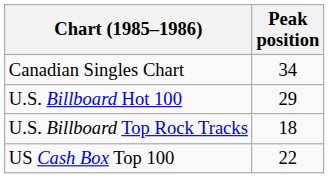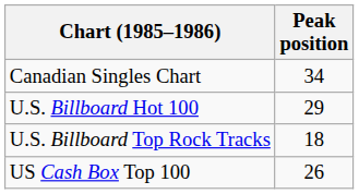US Cash Box Top 100 | Peak position: 22 -> 26
